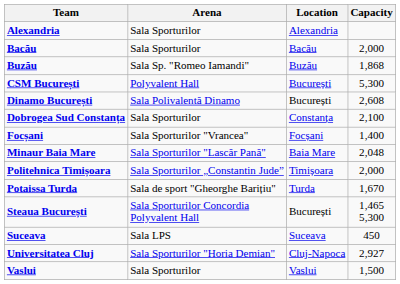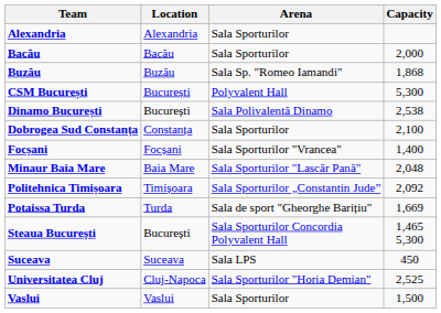columns swapped: Location <-> Arena
Dinamo București | Capacity: 2,608 -> 2,538
Politehnica Timișoara | Capacity: 2,000 -> 2,092
Potaissa Turda | Capacity: 1,670 -> 1,669
Universitatea Cluj | Capacity: 2,927 -> 2,525
